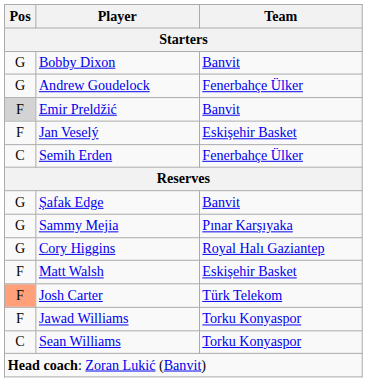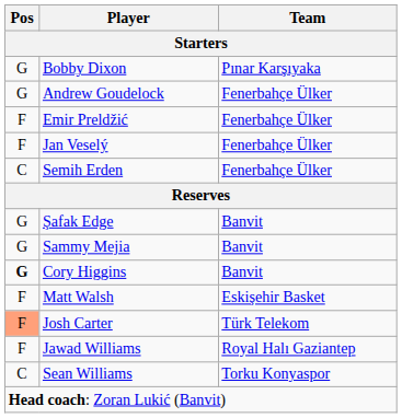Bobby Dixon | Team: Banvit -> Pınar Karşıyaka
Emir Preldžić | Pos: lightgrey background -> no background
Emir Preldžić | Team: Banvit -> Fenerbahçe Ülker
Jan Veselý | Team: Eskişehir Basket -> Fenerbahçe Ülker
Sammy Mejia | Team: Pınar Karşıyaka -> Banvit
Cory Higgins | Pos: normal -> bold
Cory Higgins | Team: Royal Halı Gaziantep -> Banvit
Jawad Williams | Team: Torku Konyaspor -> Royal Halı Gaziantep
